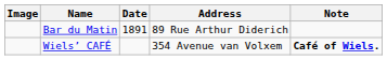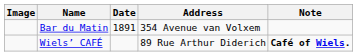Bar du Matin | Address: 89 Rue Arthur Diderich -> 354 Avenue van Volxem
Wiels’ CAFÉ | Address: 354 Avenue van Volxem -> 89 Rue Arthur Diderich
